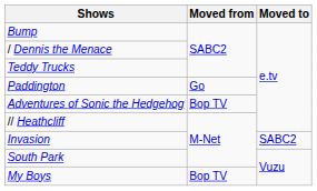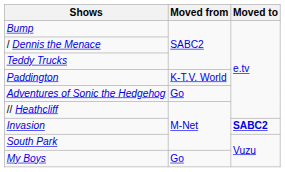Paddington | Moved from: Go -> K-T.V. World
Adventures of Sonic the Hedgehog | Moved from: Bop TV -> Go
Invasion | Moved to: normal -> bold
My Boys | Moved from: Bop TV -> Go
